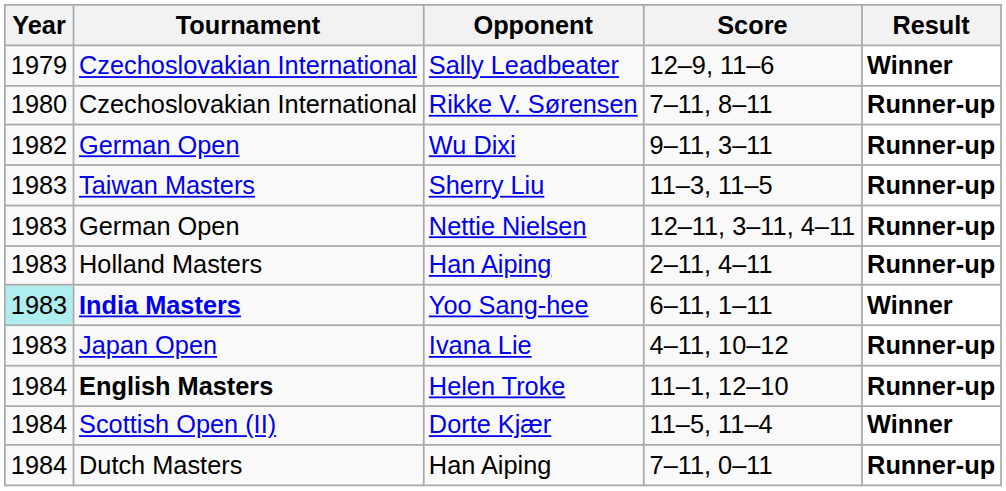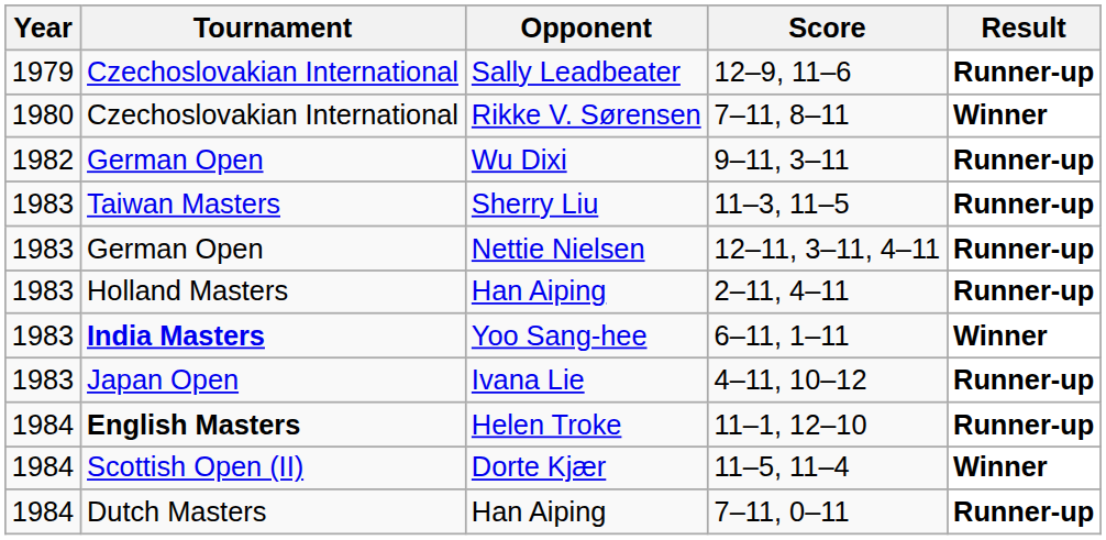Sally Leadbeater | Result: Winner -> Runner-up
Rikke V. Sørensen | Result: Runner-up -> Winner
Yoo Sang-hee | Year: paleturquoise background -> no background
